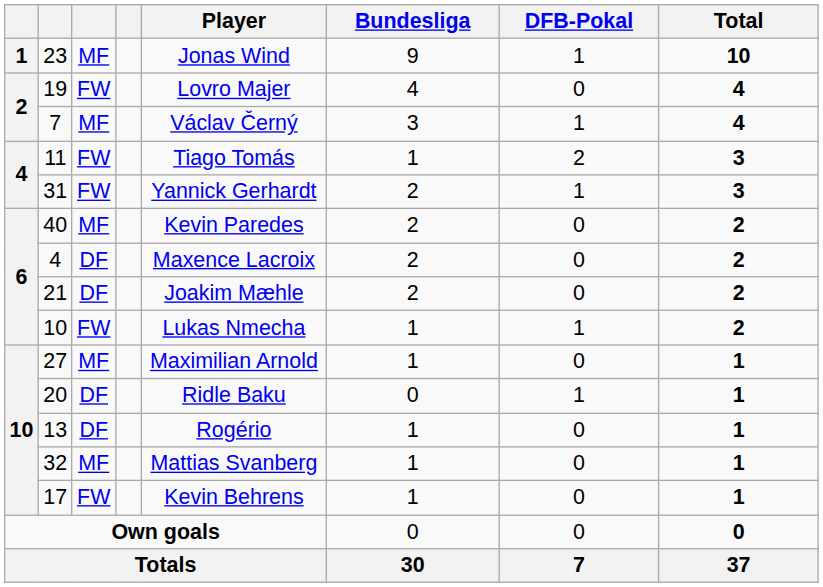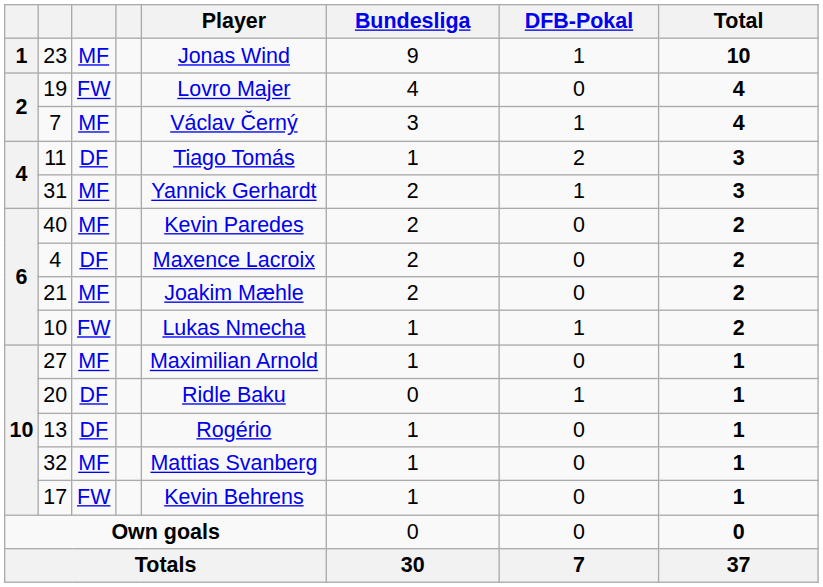11 | column 3: FW -> DF
31 | column 3: FW -> MF
21 | column 3: DF -> MF
